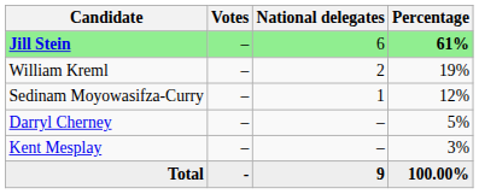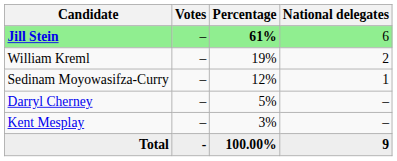columns swapped: Percentage <-> National delegates
